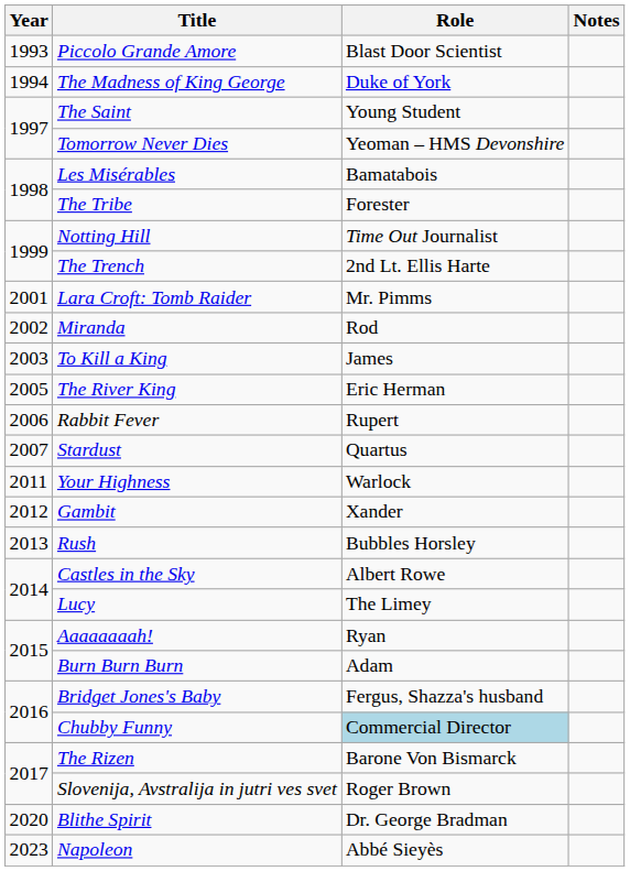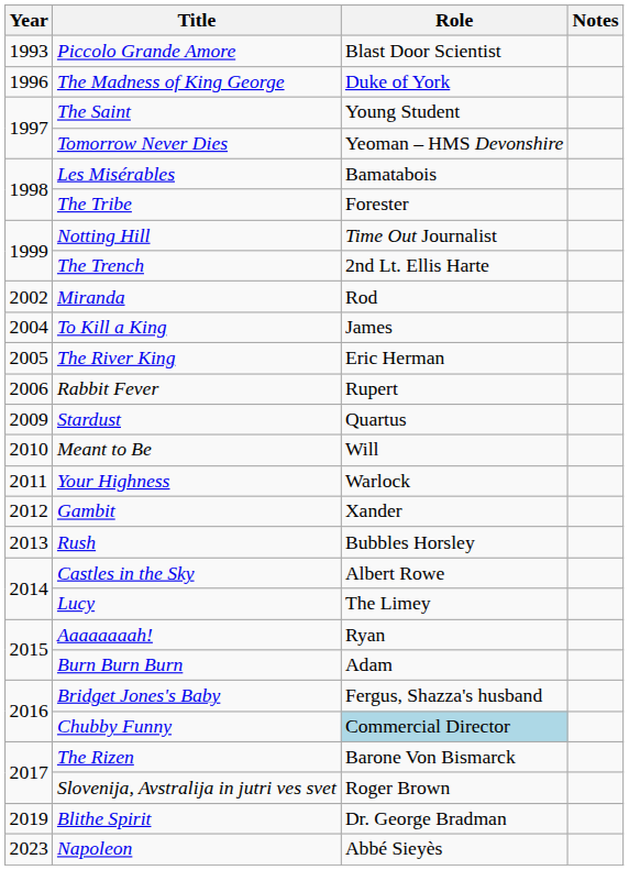The Madness of King George | Year: 1994 -> 1996
- row: 2001 | Lara Croft: Tomb Raider | Mr. Pimms
To Kill a King | Year: 2003 -> 2004
Stardust | Year: 2007 -> 2009
+ row: 2010 | Meant to Be | Will
Blithe Spirit | Year: 2020 -> 2019
